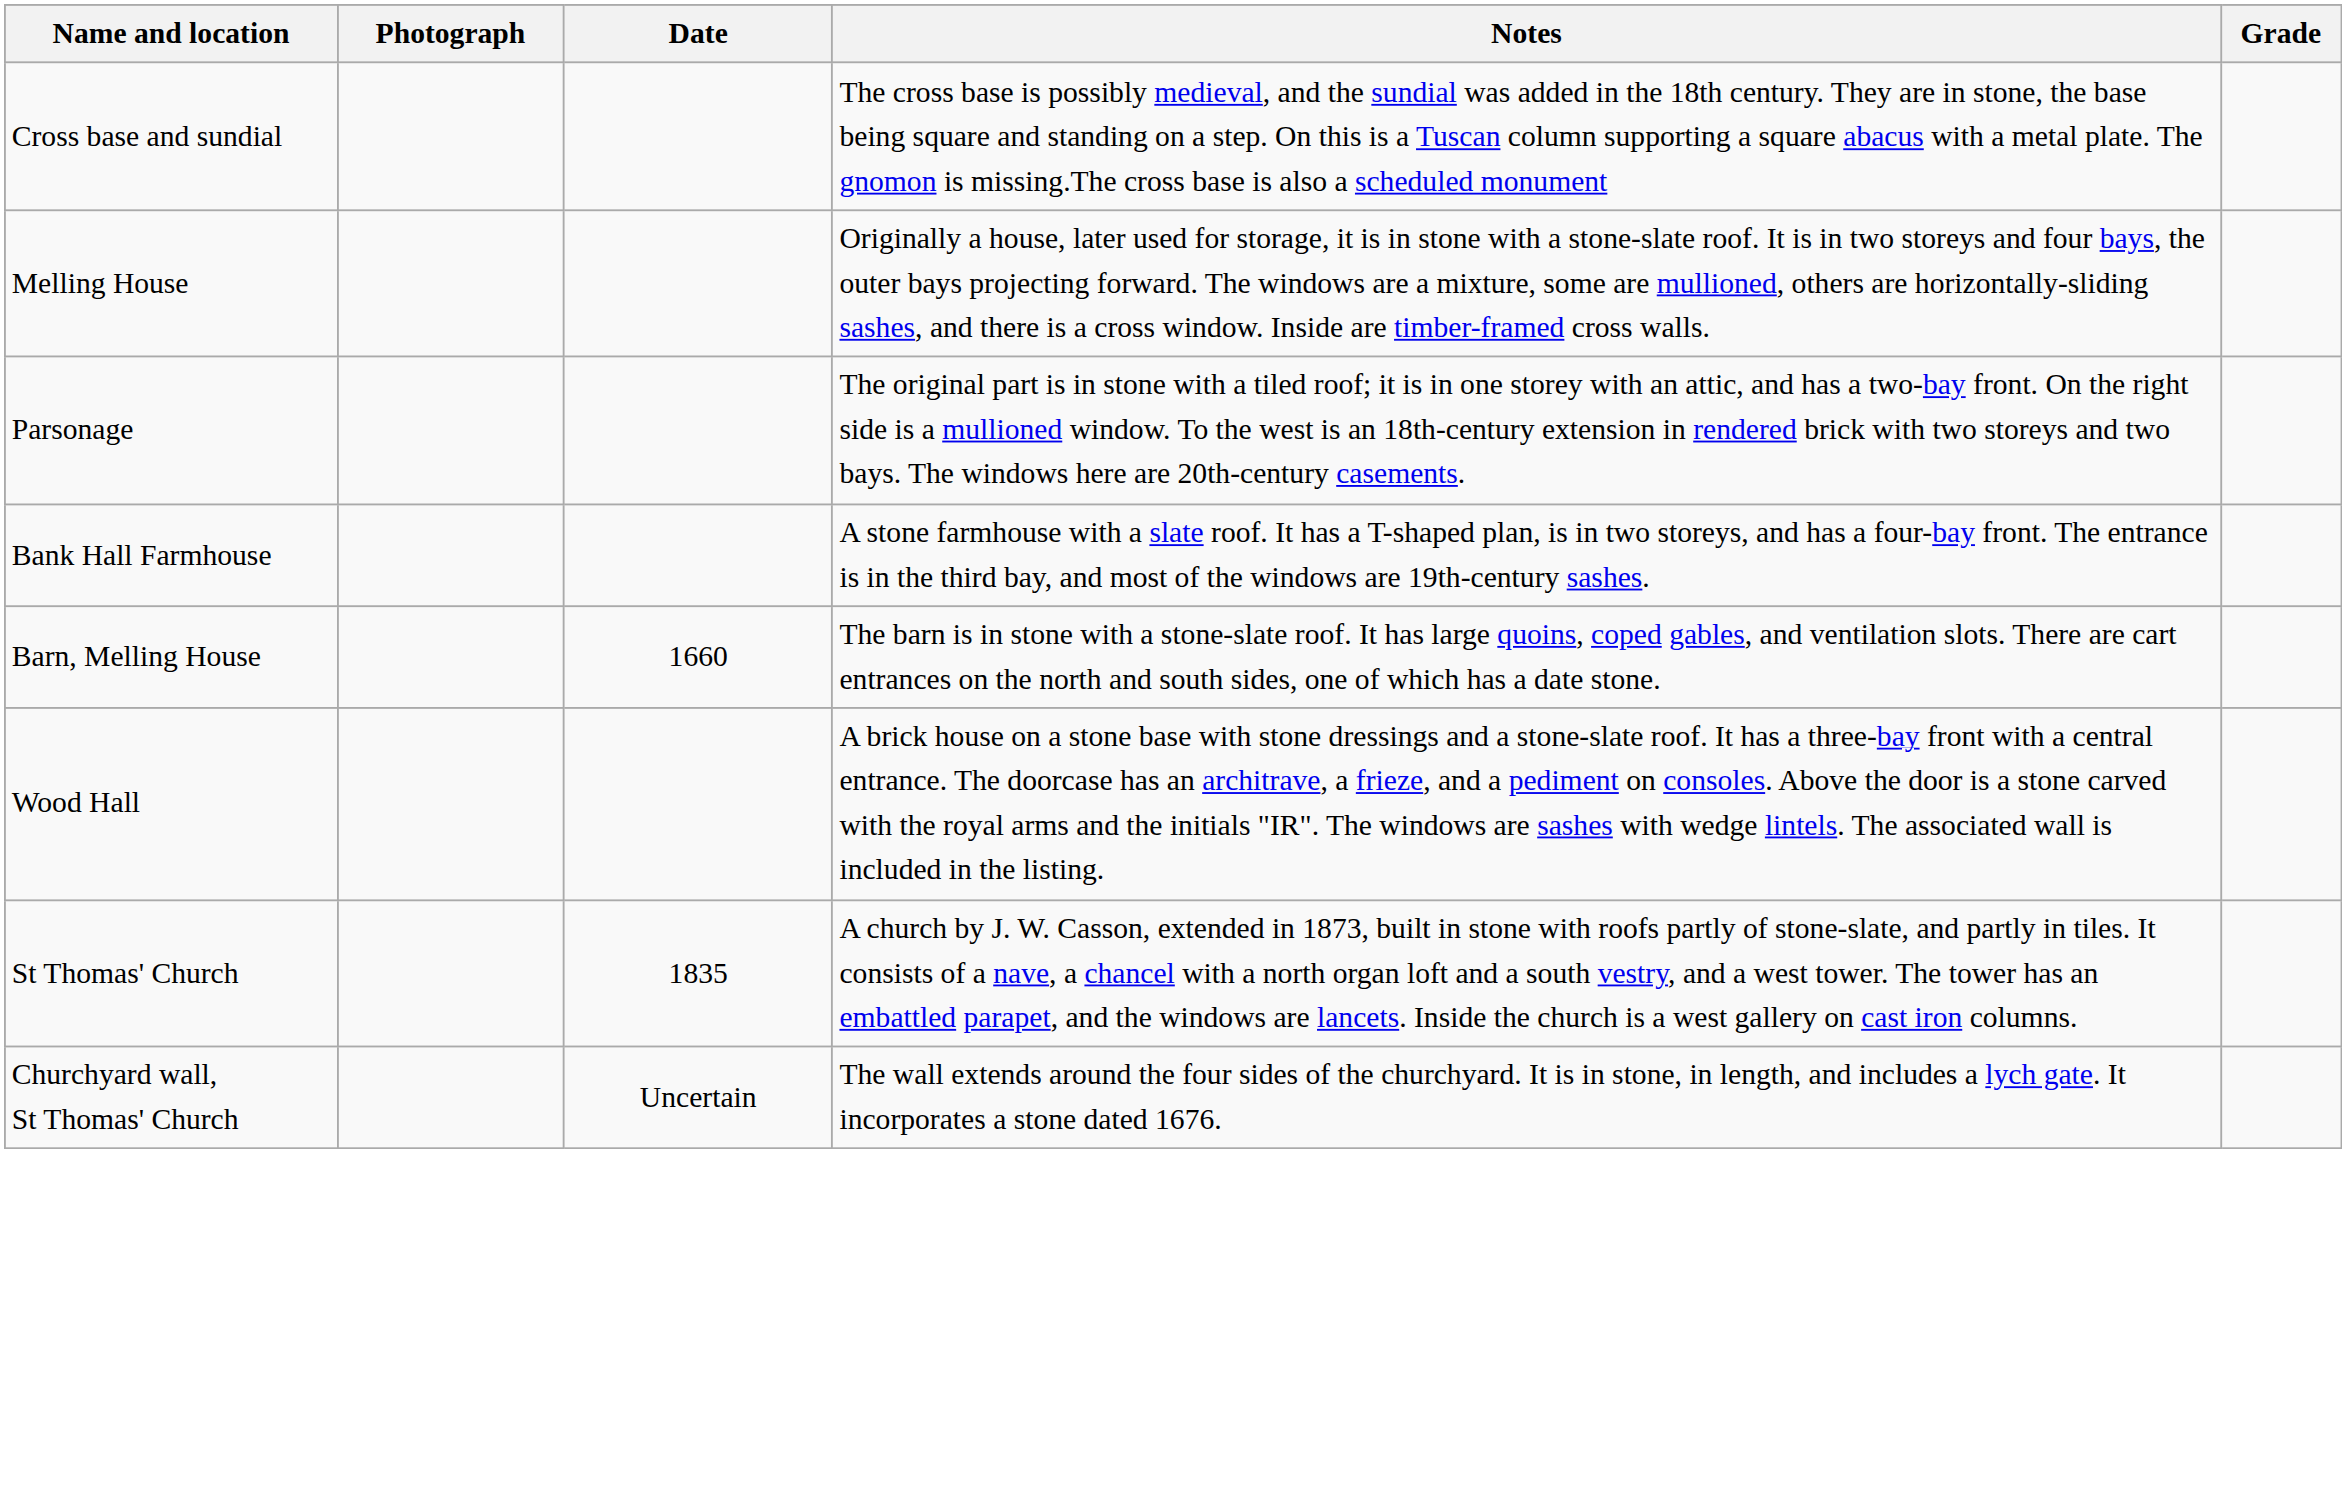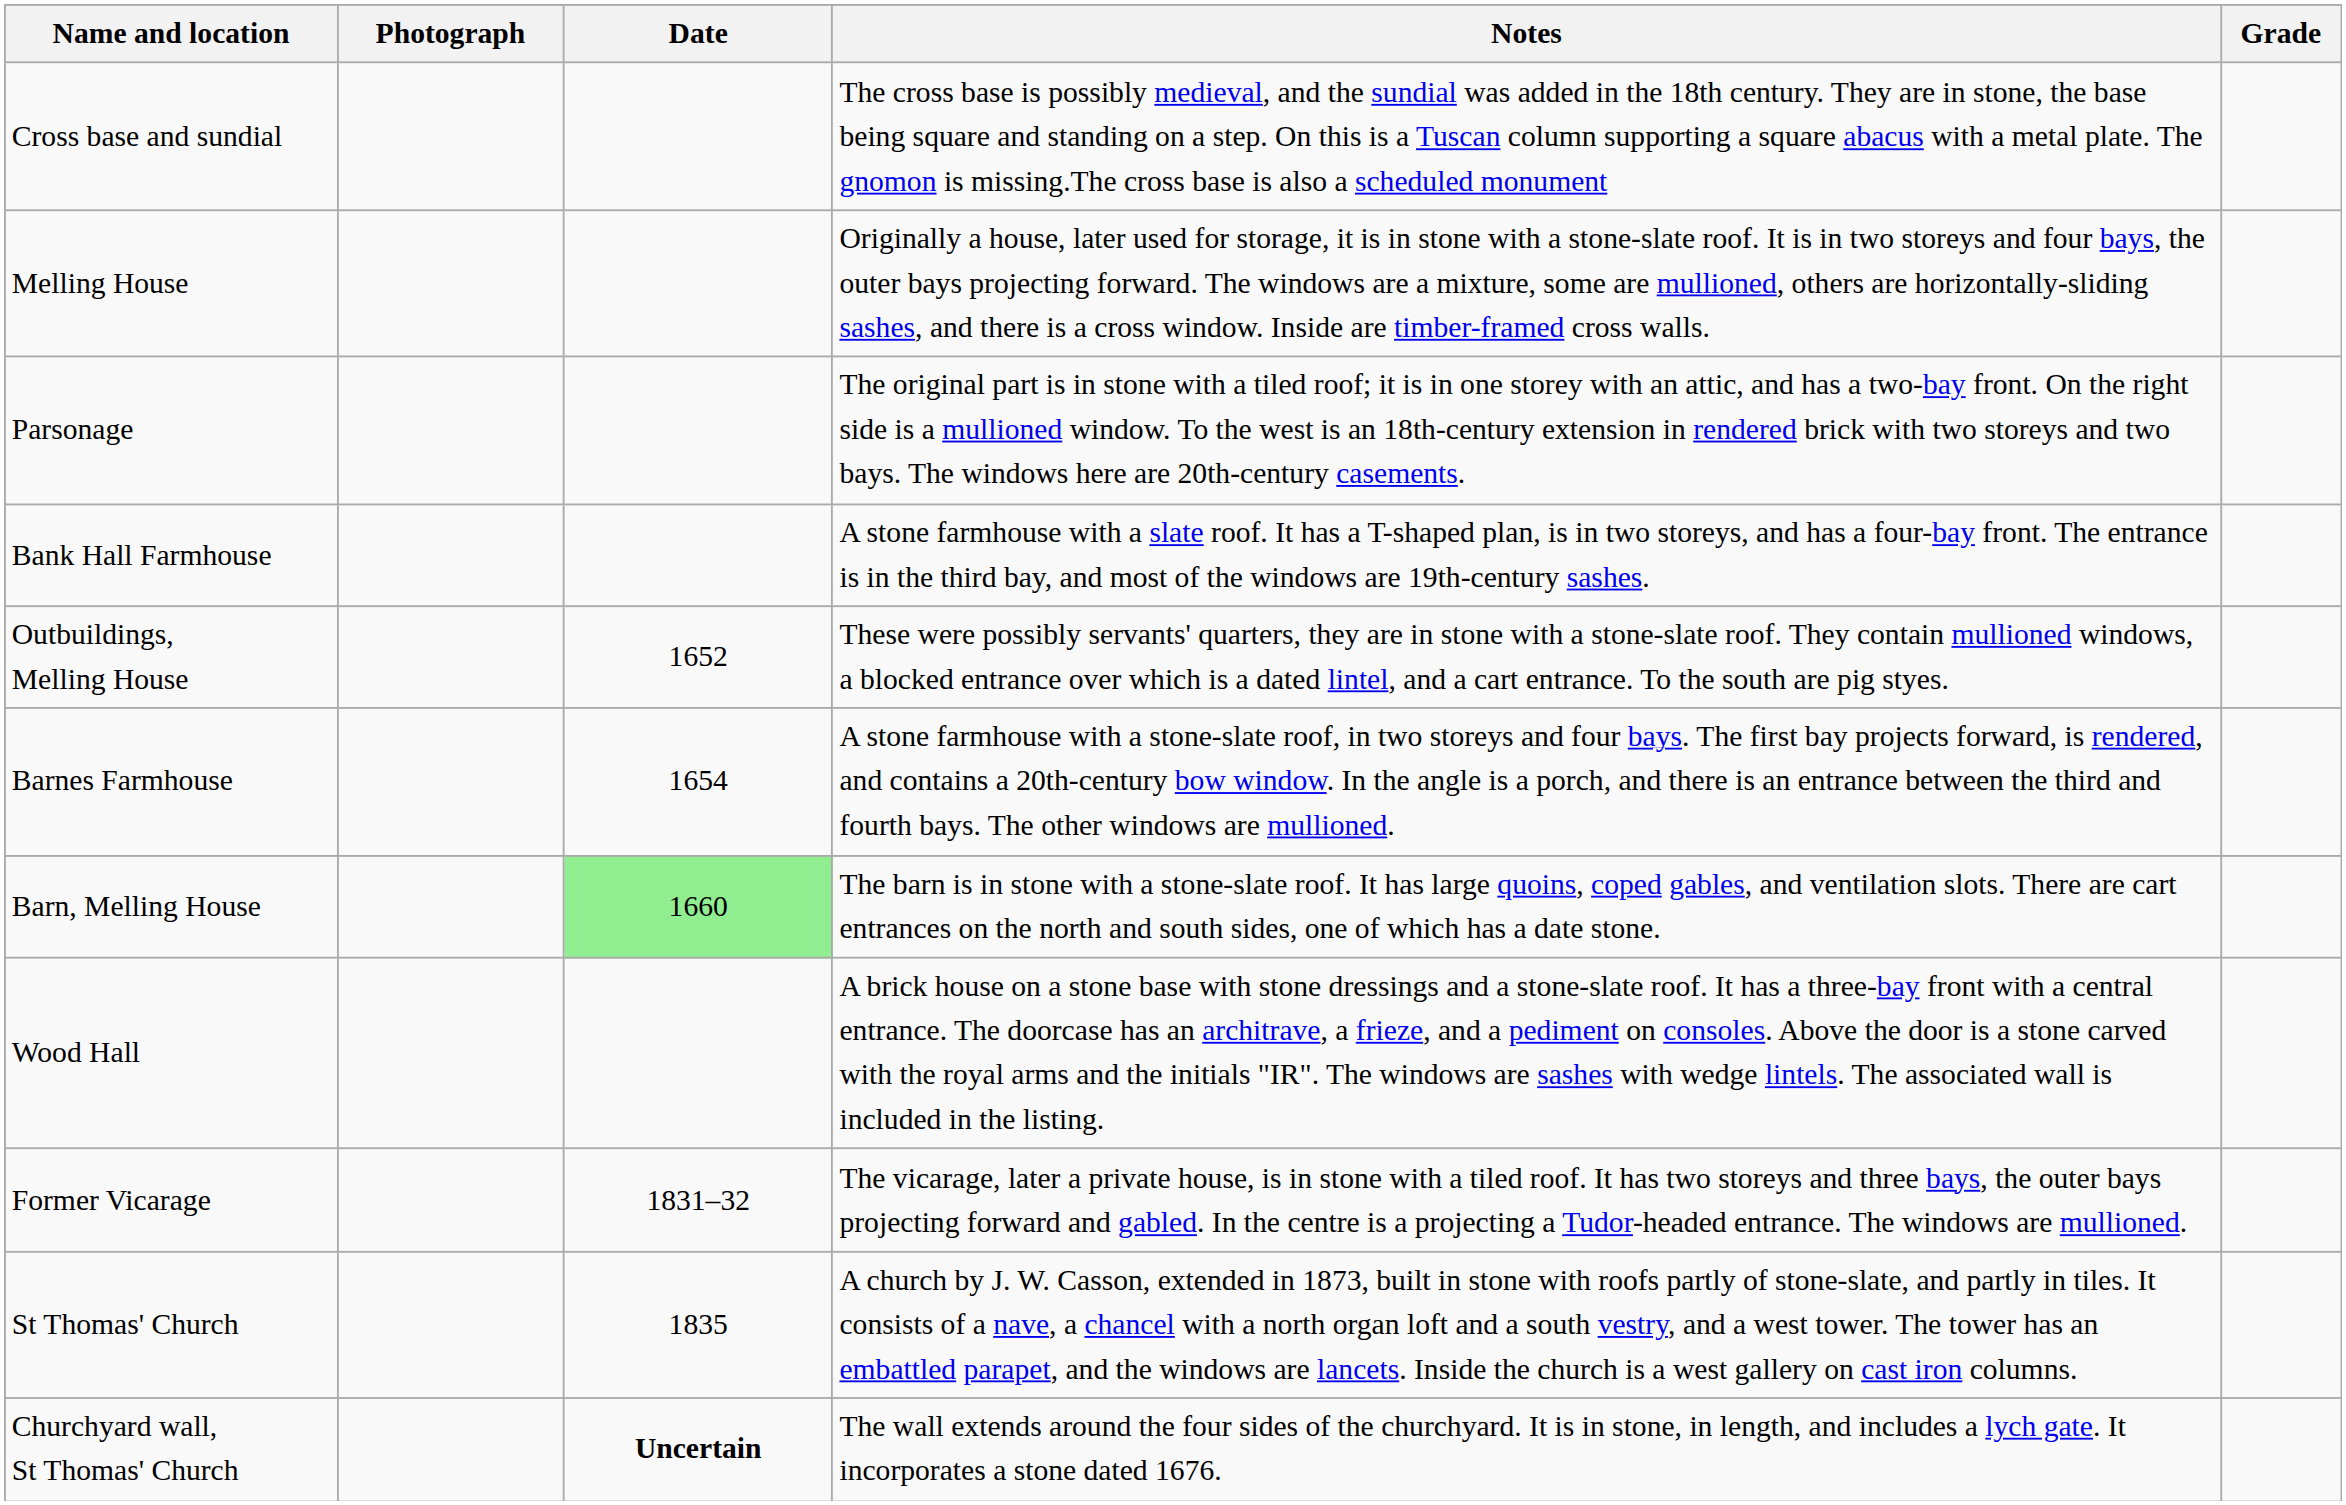+ row: Outbuildings, Melling House | 1652 | These were possibly servants' quarters, they are in stone with a stone-slate roof. They contain mullioned windows, a blocked entrance over which is a dated lintel, and a cart entrance. To the south are pig styes.
+ row: Barnes Farmhouse | 1654 | A stone farmhouse with a stone-slate roof, in two storeys and four bays. The first bay projects forward, is rendered, and contains a 20th-century bow window. In the angle is a porch, and there is an entrance between the third and fourth bays. The other windows are mullioned.
Barn, Melling House | Date: no background -> lightgreen background
+ row: Former Vicarage | 1831–32 | The vicarage, later a private house, is in stone with a tiled roof. It has two storeys and three bays, the outer bays projecting forward and gabled. In the centre is a projecting a Tudor-headed entrance. The windows are mullioned.
Churchyard wall, St Thomas' Church | Date: normal -> bold
